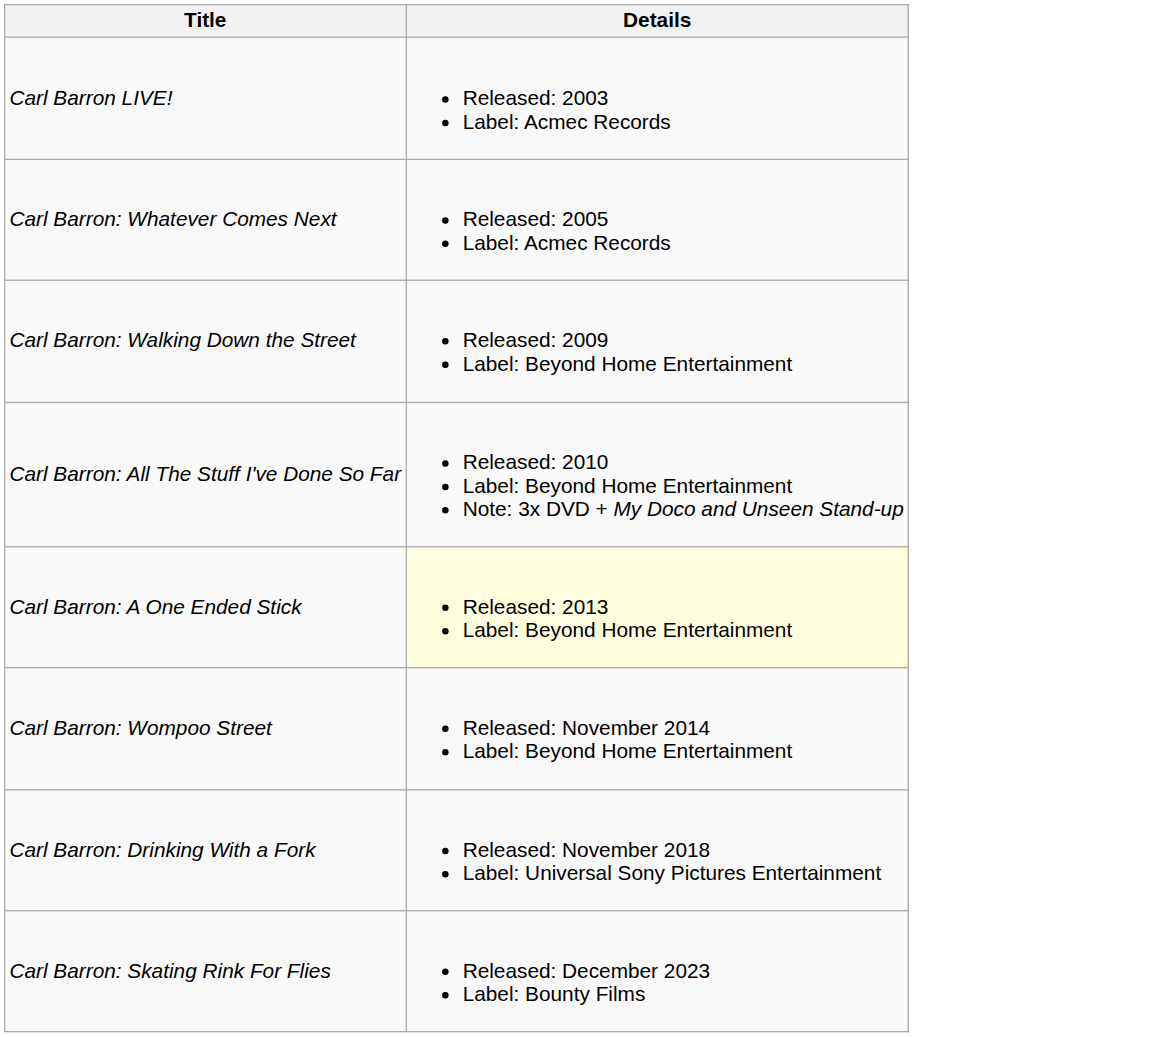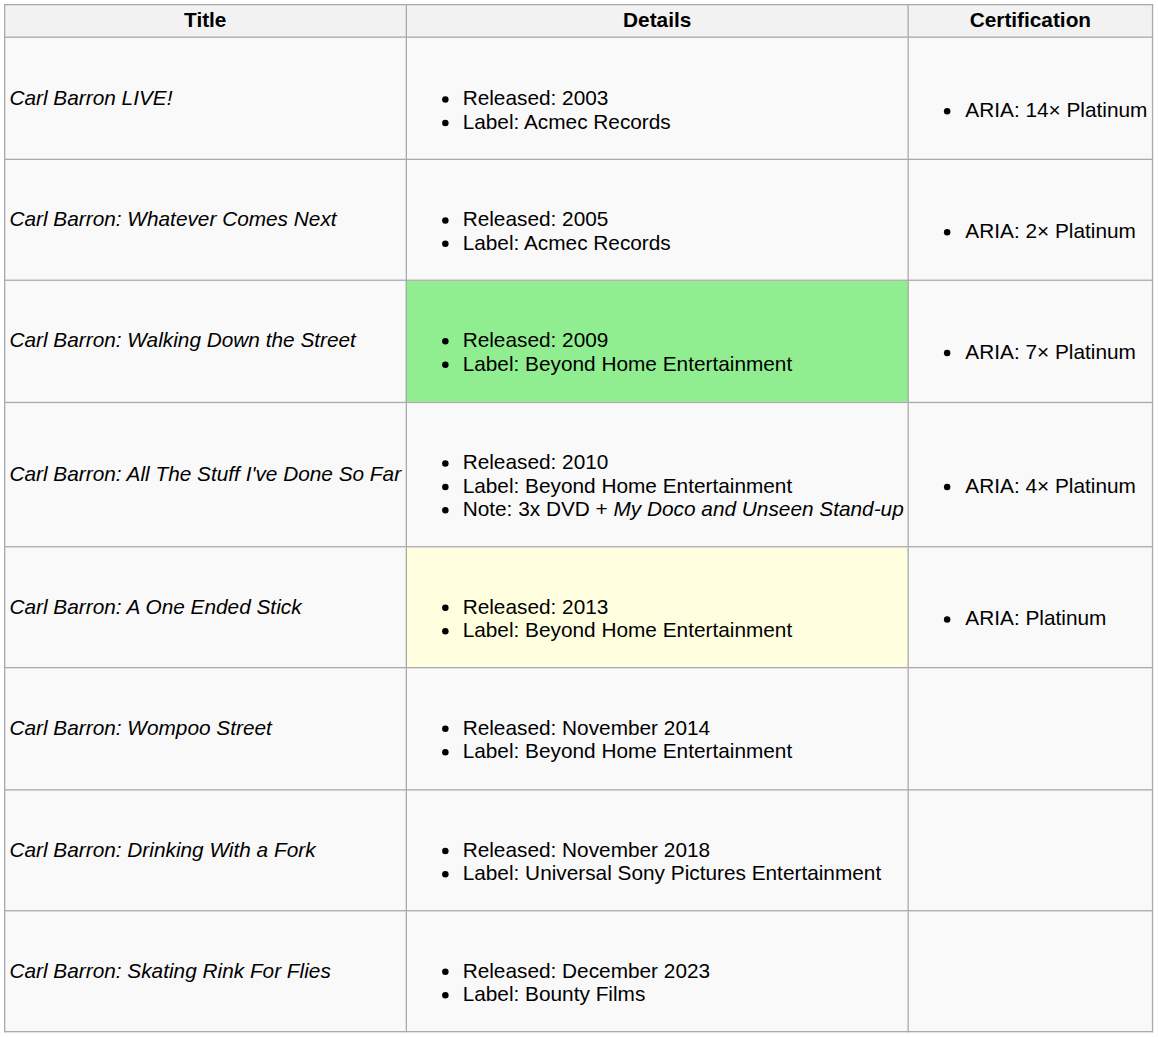+ column: Certification | ARIA: 14× Platinum | ARIA: 2× Platinum | ARIA: 7× Platinum | ARIA: 4× Platinum | ARIA: Platinum
Carl Barron: Walking Down the Street | Details: no background -> lightgreen background
